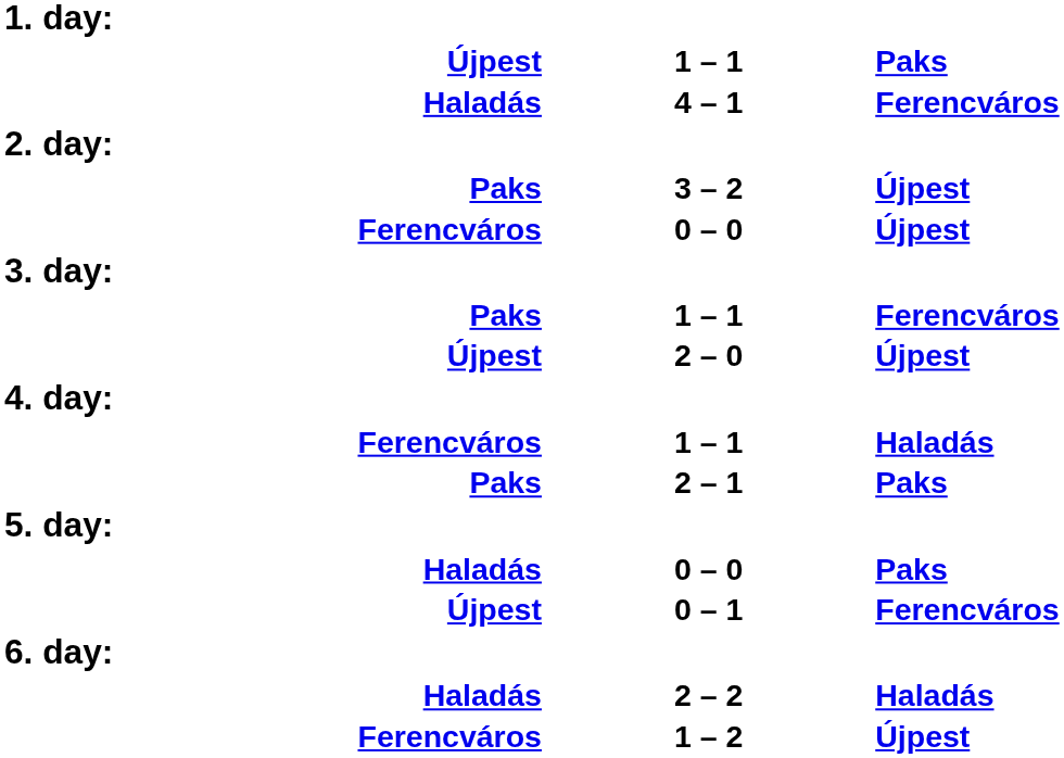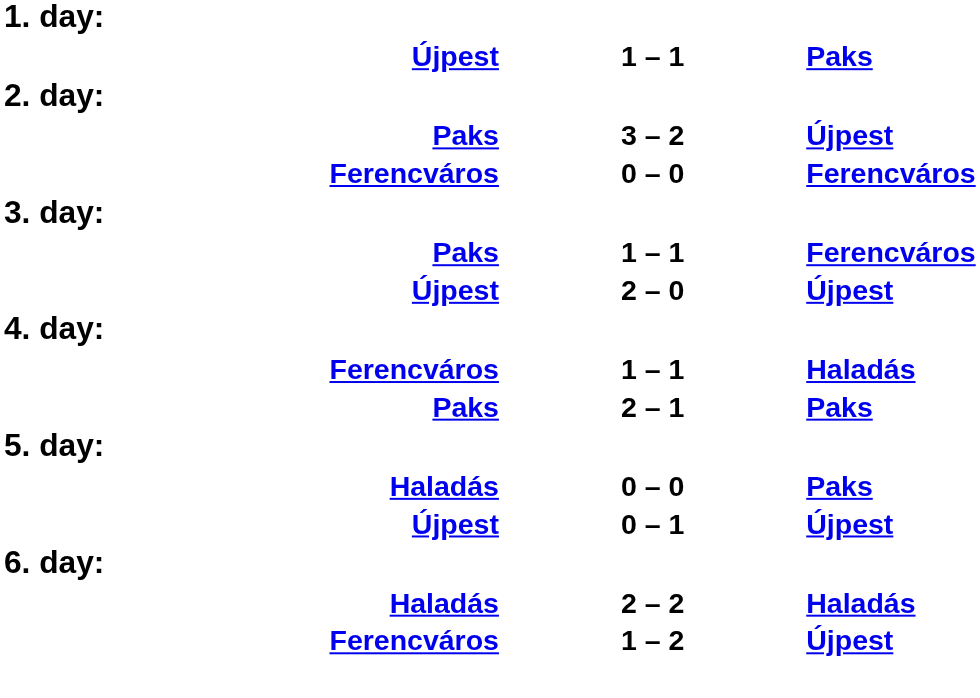- row: Haladás | 4 – 1 | Ferencváros
Ferencváros / 0 – 0 | column 3: Újpest -> Ferencváros
Újpest / 0 – 1 | column 3: Ferencváros -> Újpest
